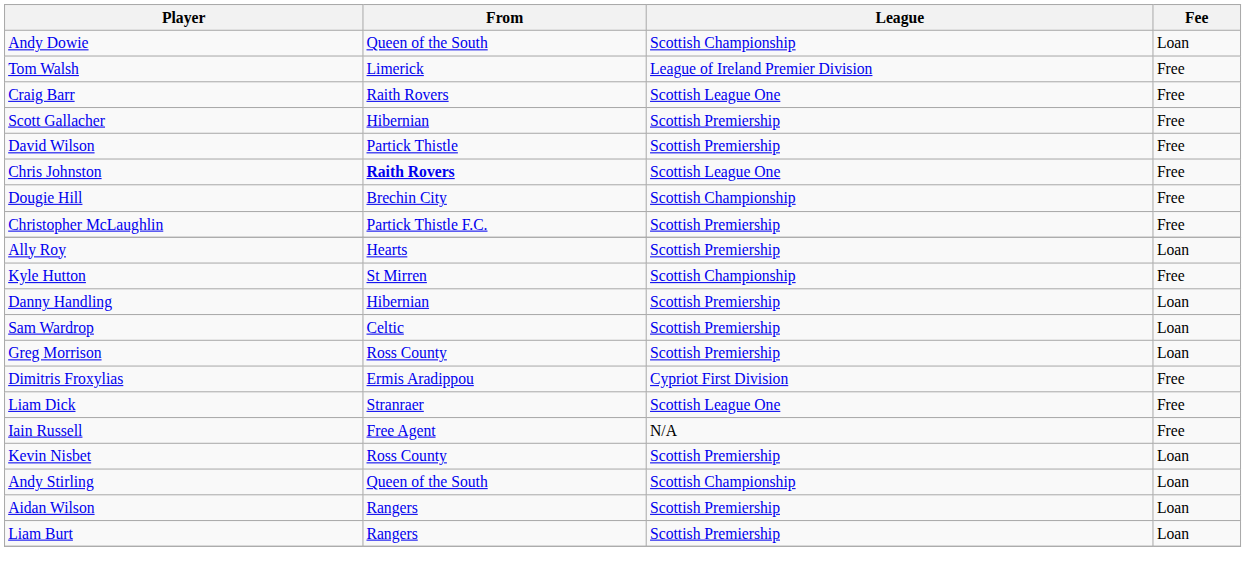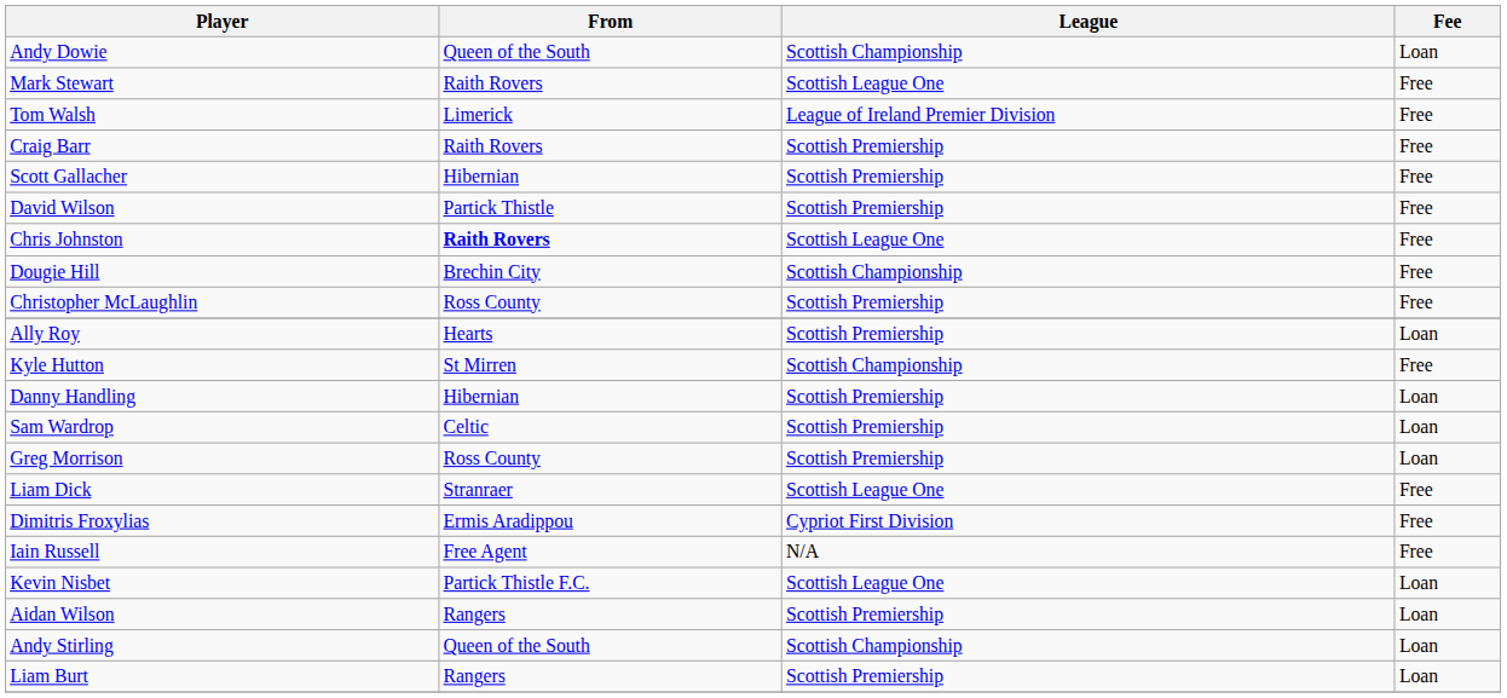+ row: Mark Stewart | Raith Rovers | Scottish League One | Free
Craig Barr | League: Scottish League One -> Scottish Premiership
Christopher McLaughlin | From: Partick Thistle F.C. -> Ross County
rows swapped: Dimitris Froxylias <-> Liam Dick
Kevin Nisbet | From: Ross County -> Partick Thistle F.C.
Kevin Nisbet | League: Scottish Premiership -> Scottish League One
rows swapped: Andy Stirling <-> Aidan Wilson
